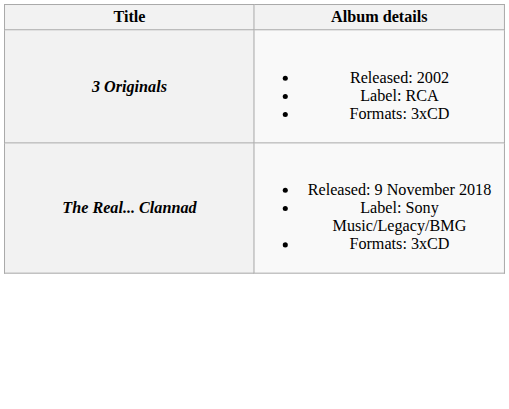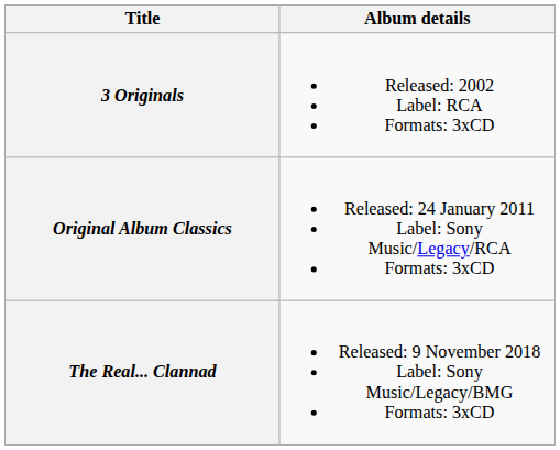+ row: Original Album Classics | Released: 24 January 2011 Label: Sony Music/Legacy/RCA Formats: 3xCD
